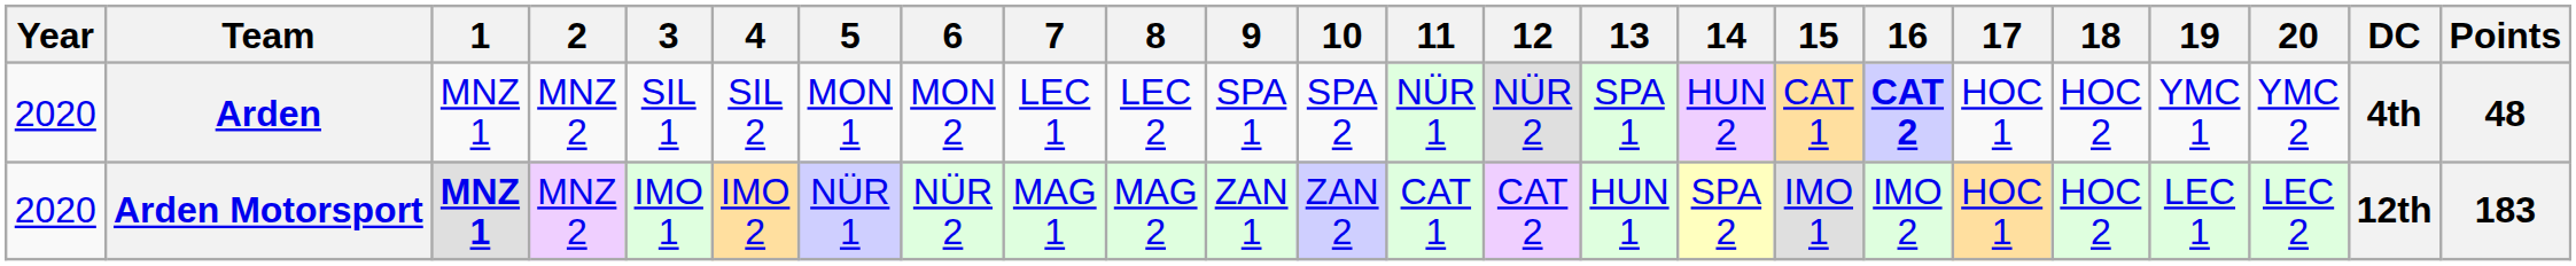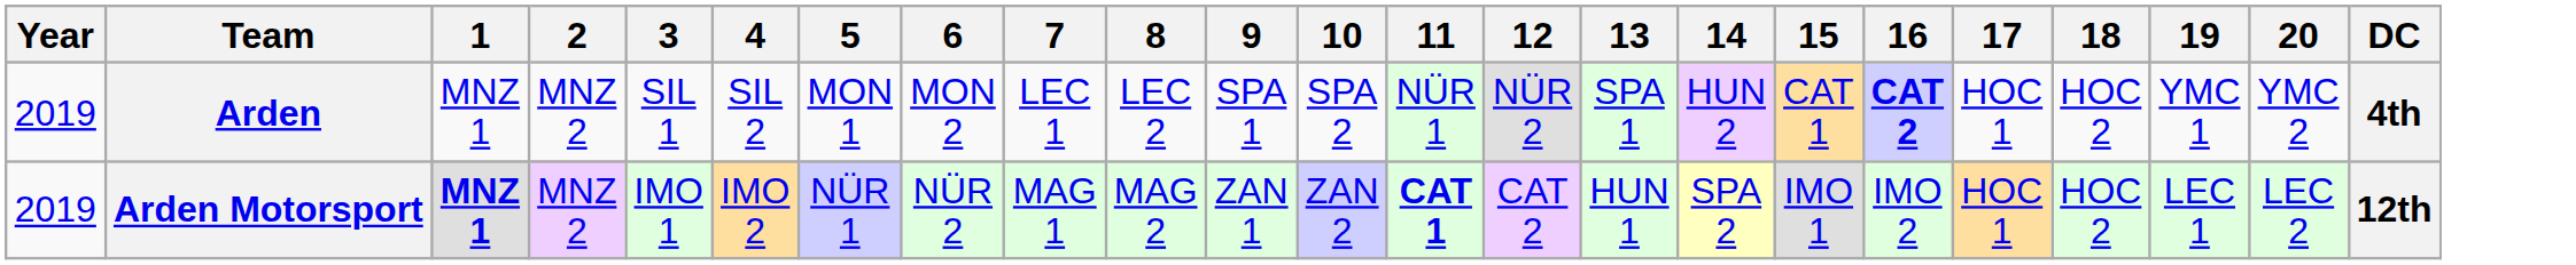- column: Points | 48 | 183
Arden | Year: 2020 -> 2019
Arden Motorsport | Year: 2020 -> 2019
Arden Motorsport | 11: normal -> bold
